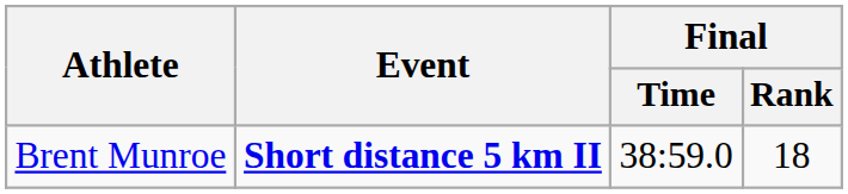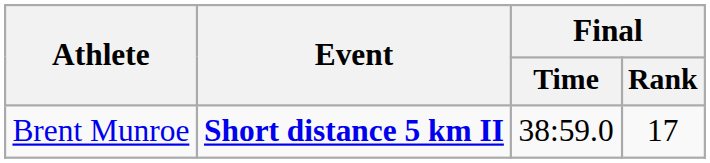Brent Munroe | Final / Rank: 18 -> 17
